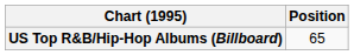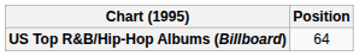US Top R&B/Hip-Hop Albums (Billboard) | Position: 65 -> 64
